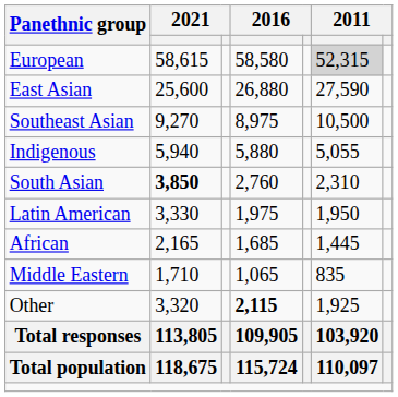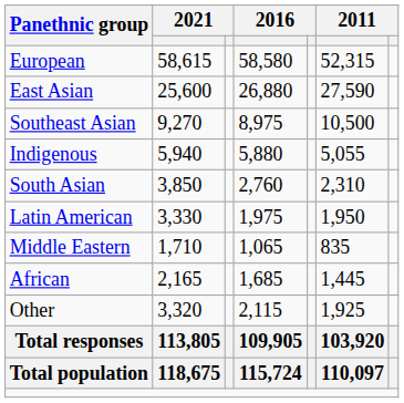European | column 6: lightgrey background -> no background
South Asian | column 2: bold -> normal
rows swapped: African <-> Middle Eastern
Other | column 4: bold -> normal
